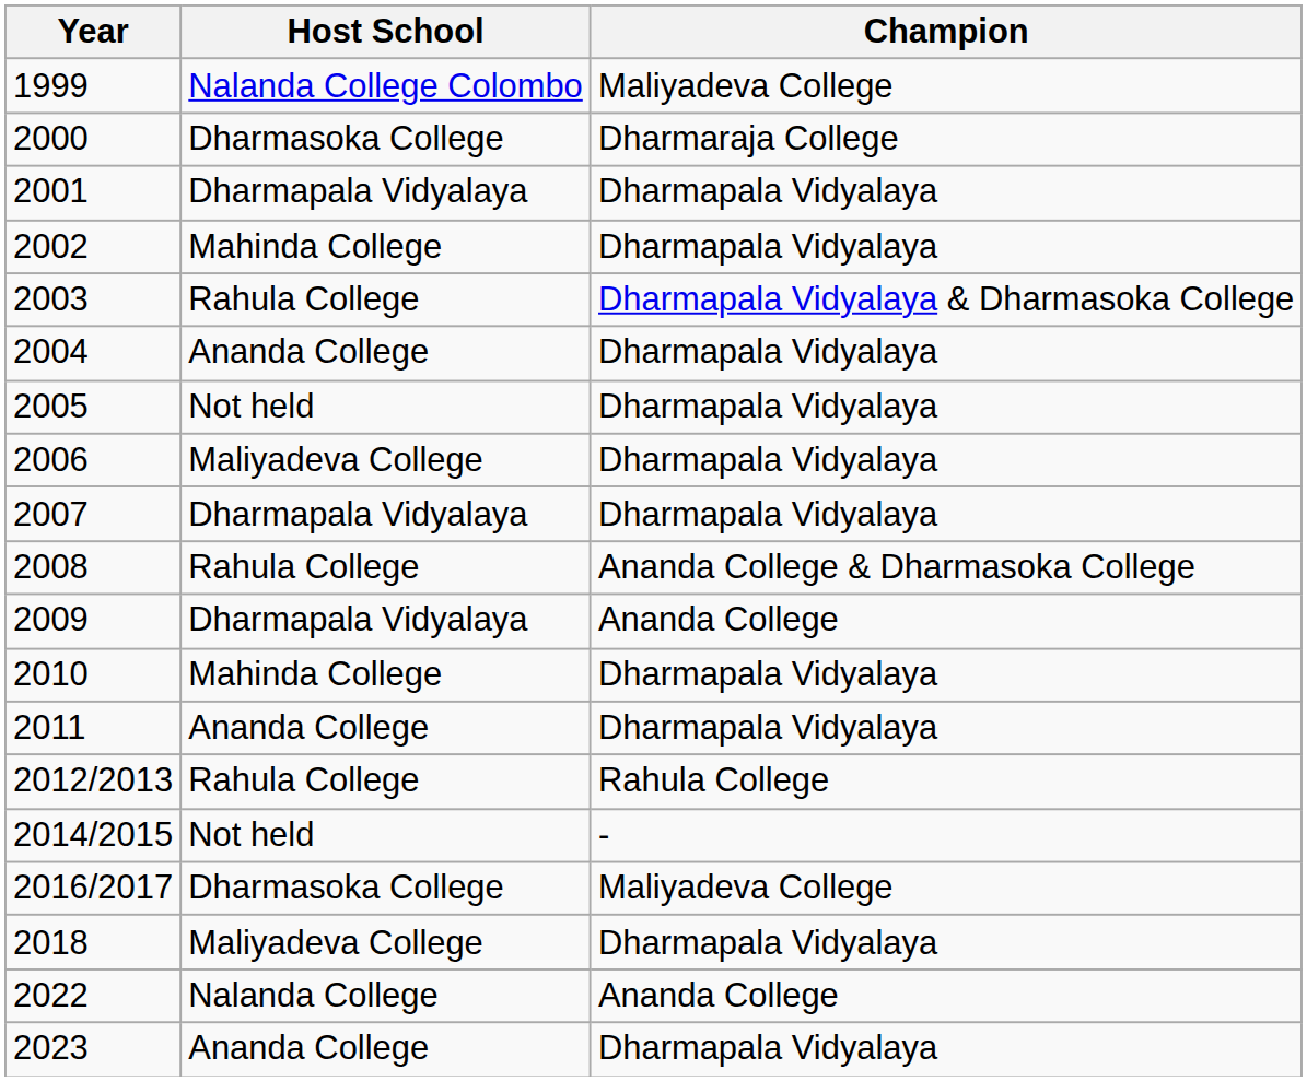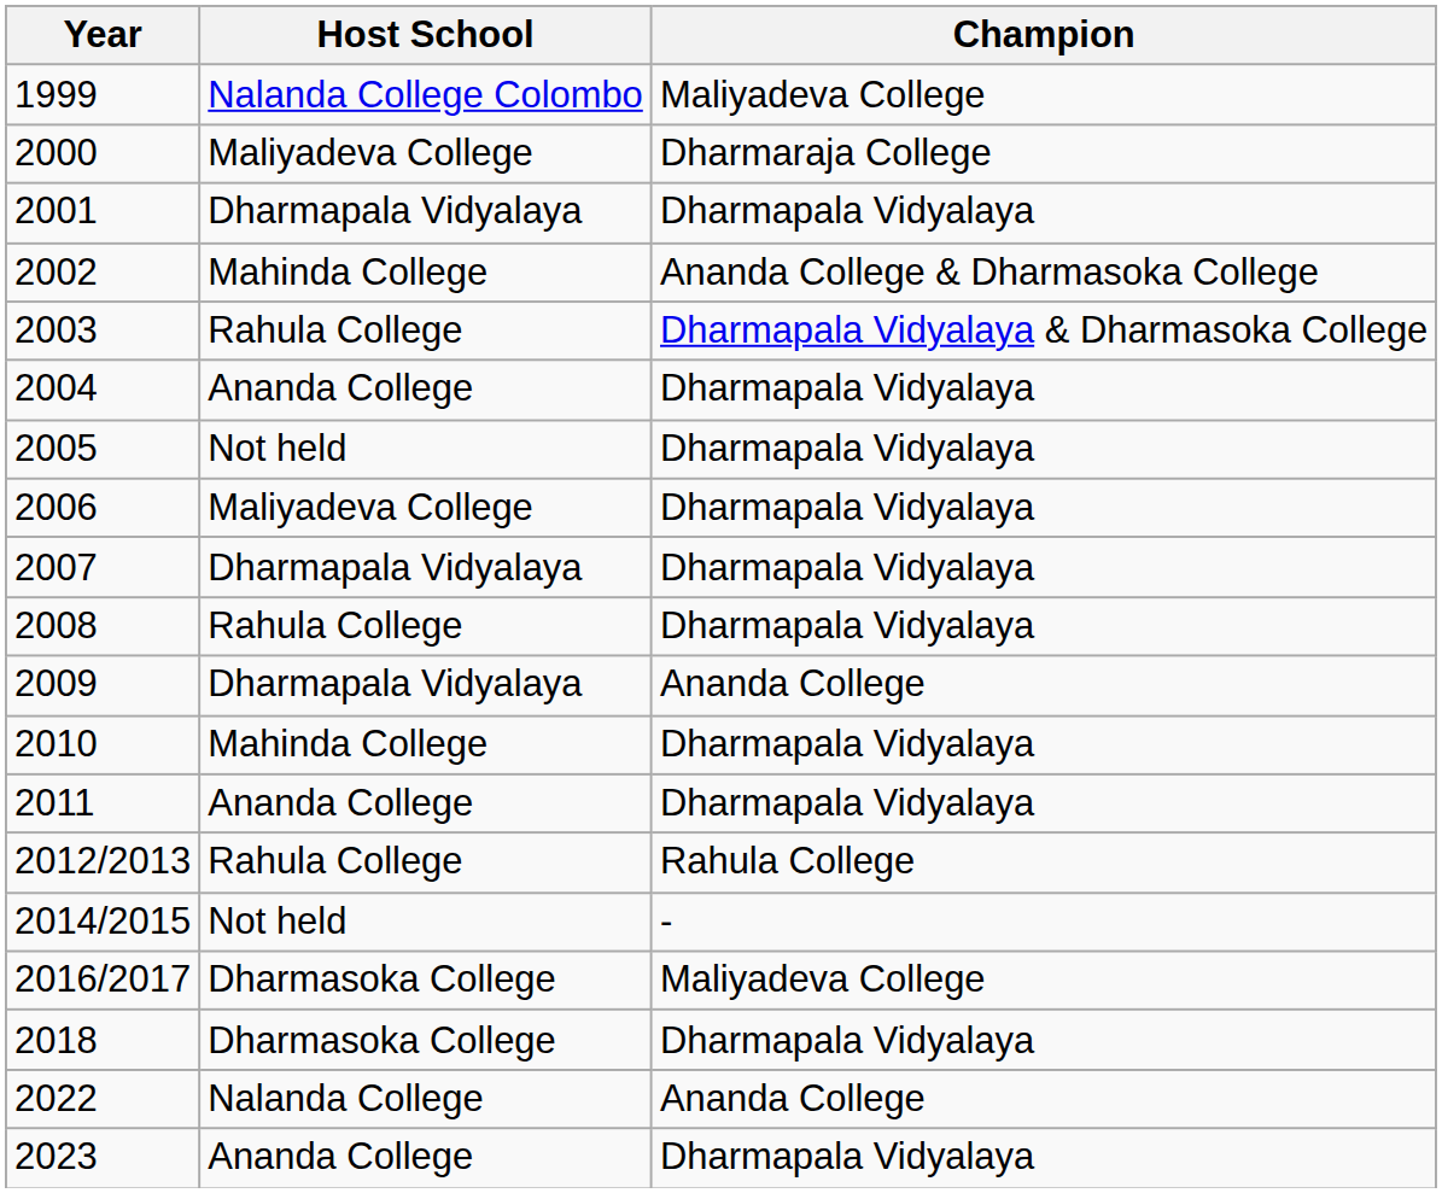2000 | Host School: Dharmasoka College -> Maliyadeva College
2002 | Champion: Dharmapala Vidyalaya -> Ananda College & Dharmasoka College
2008 | Champion: Ananda College & Dharmasoka College -> Dharmapala Vidyalaya
2018 | Host School: Maliyadeva College -> Dharmasoka College
